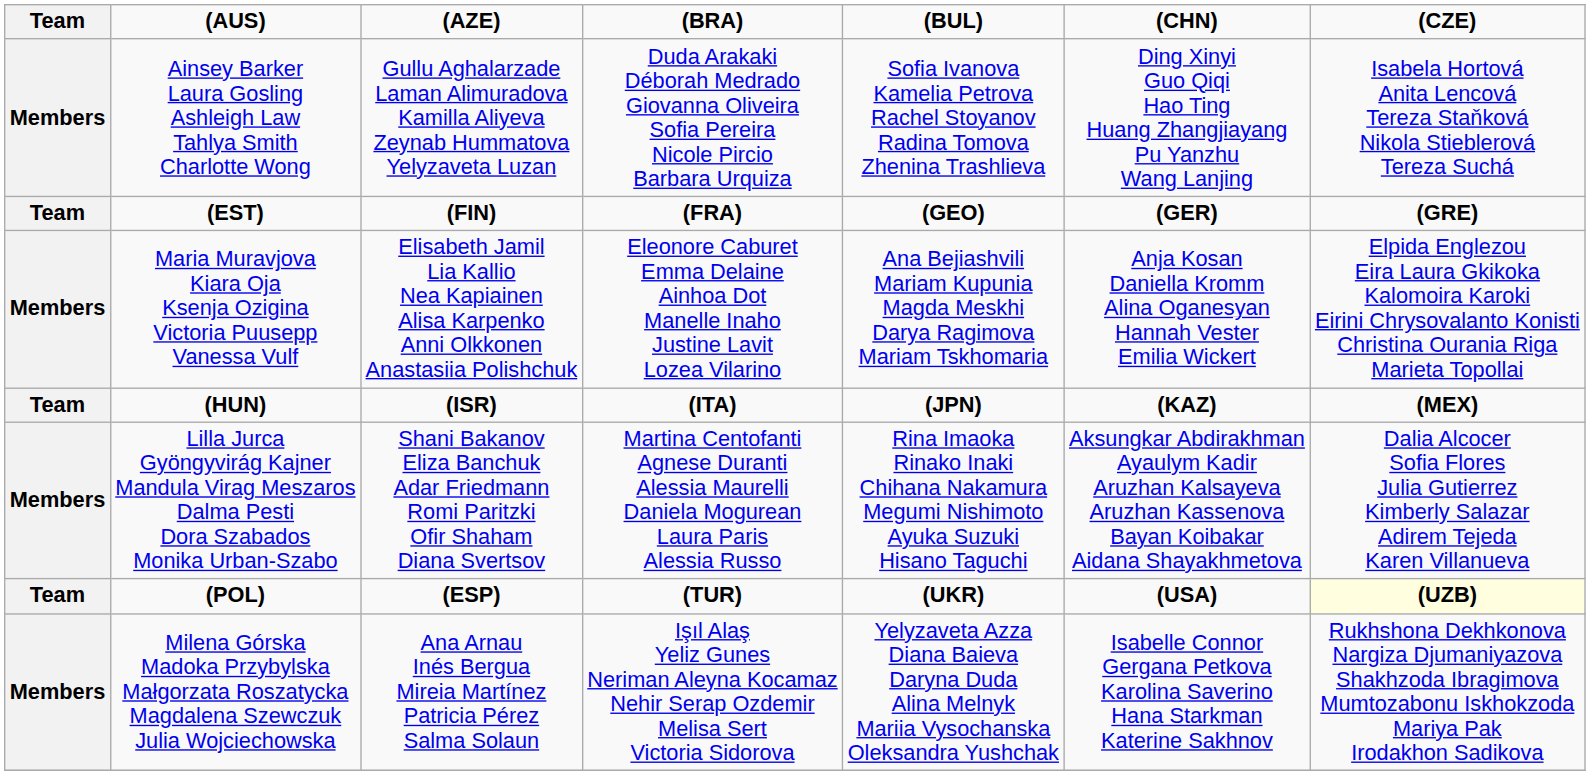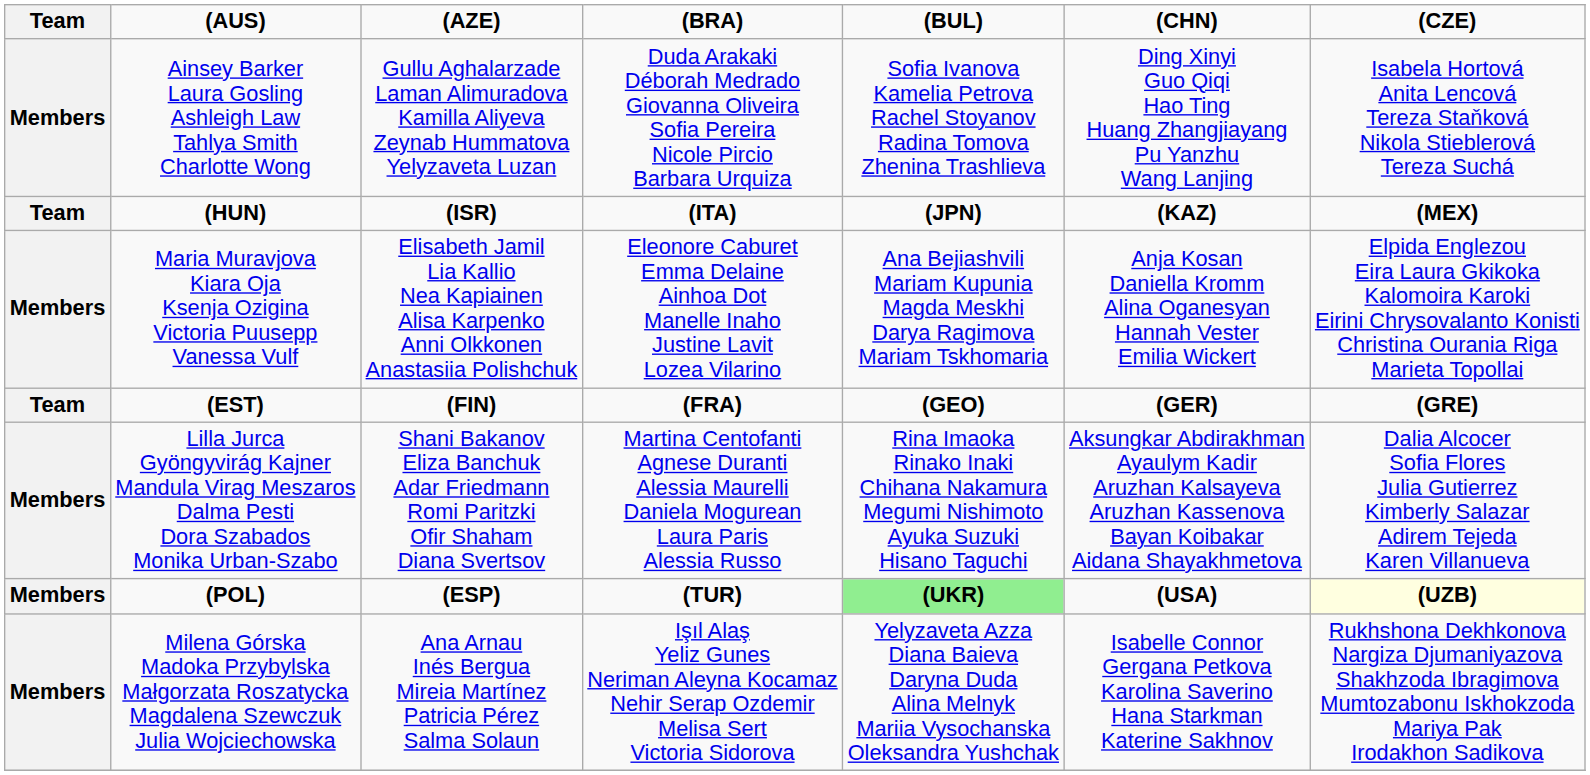rows swapped: (EST) <-> (HUN)
(POL) | column 1: Team -> Members
(POL) | column 5: no background -> lightgreen background
